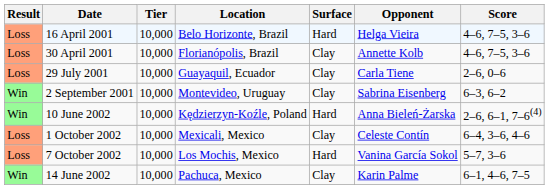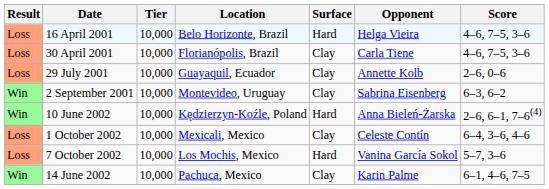30 April 2001 | Opponent: Annette Kolb -> Carla Tiene
29 July 2001 | Opponent: Carla Tiene -> Annette Kolb
